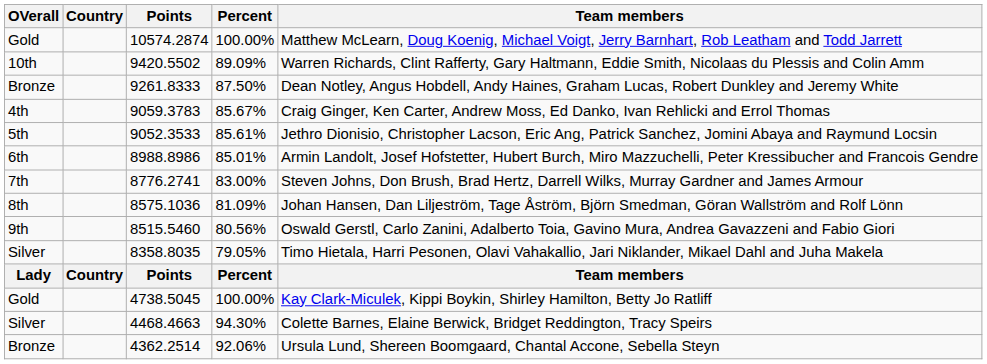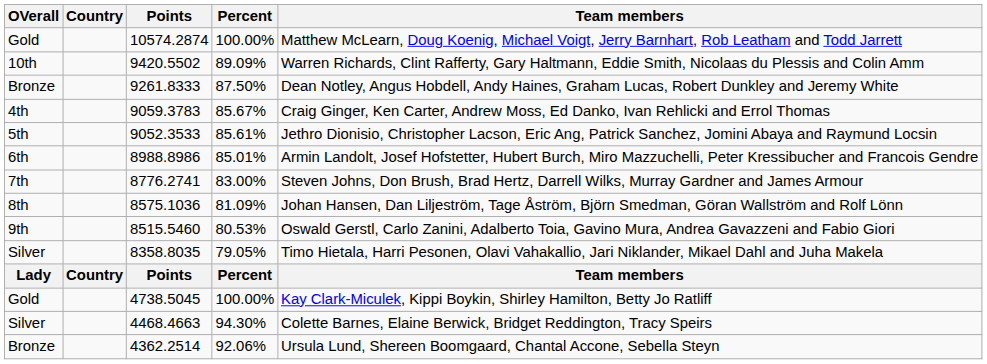8515.5460 | Percent: 80.56% -> 80.53%
